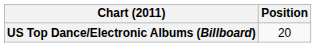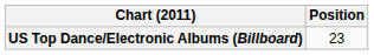US Top Dance/Electronic Albums (Billboard) | Position: 20 -> 23
